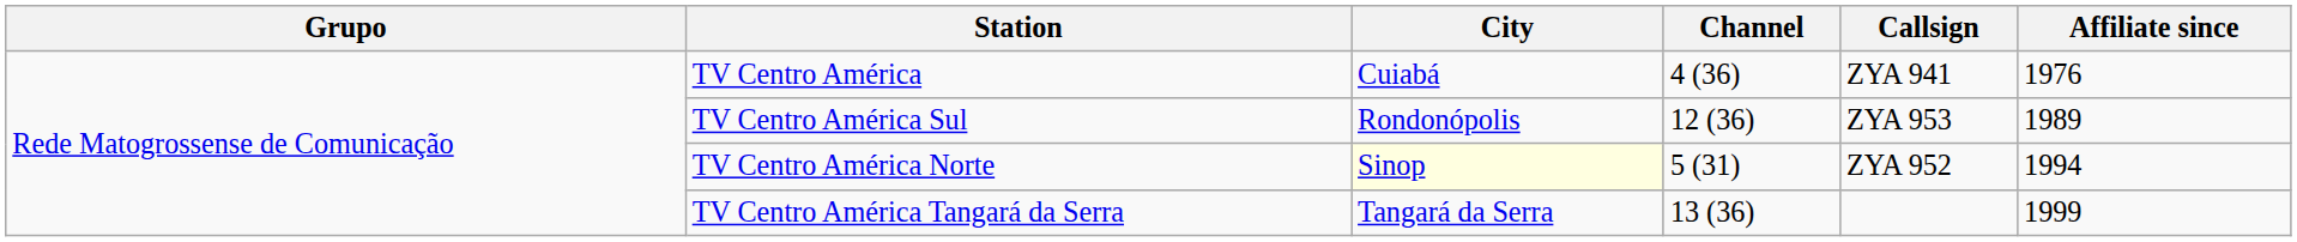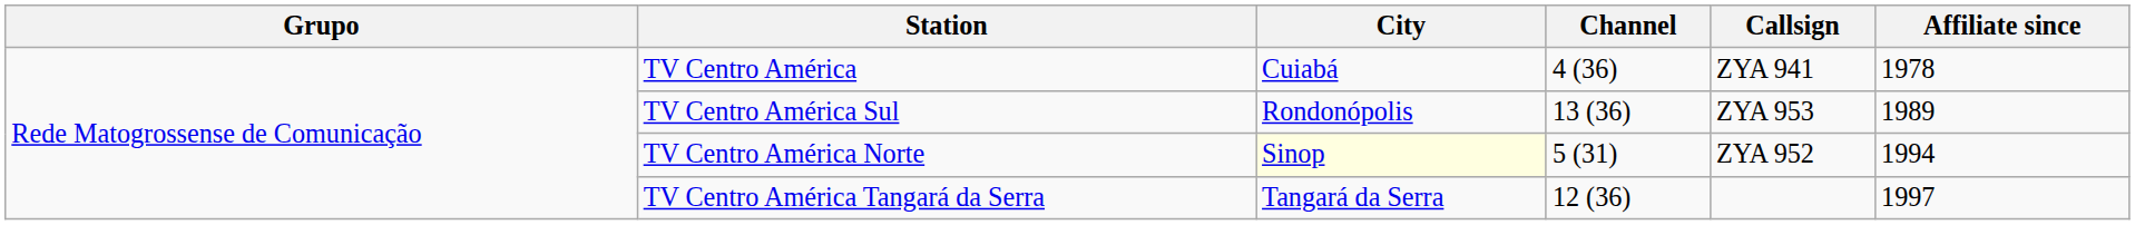TV Centro América | Affiliate since: 1976 -> 1978
TV Centro América Sul | Channel: 12 (36) -> 13 (36)
TV Centro América Tangará da Serra | Channel: 13 (36) -> 12 (36)
TV Centro América Tangará da Serra | Affiliate since: 1999 -> 1997
